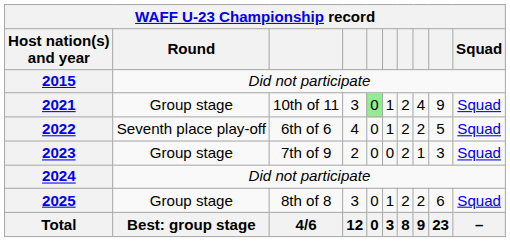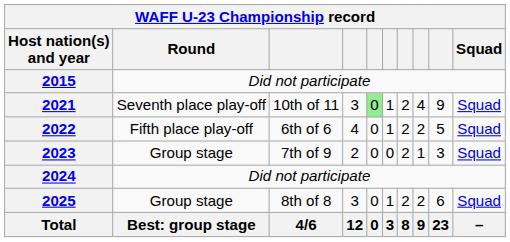2021 | Round: Group stage -> Seventh place play-off
2022 | Round: Seventh place play-off -> Fifth place play-off
